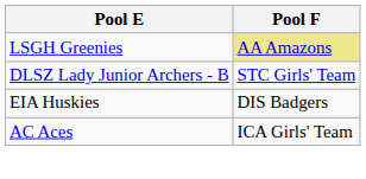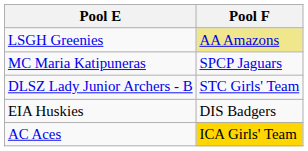+ row: MC Maria Katipuneras | SPCP Jaguars
AC Aces | Pool F: no background -> gold background
